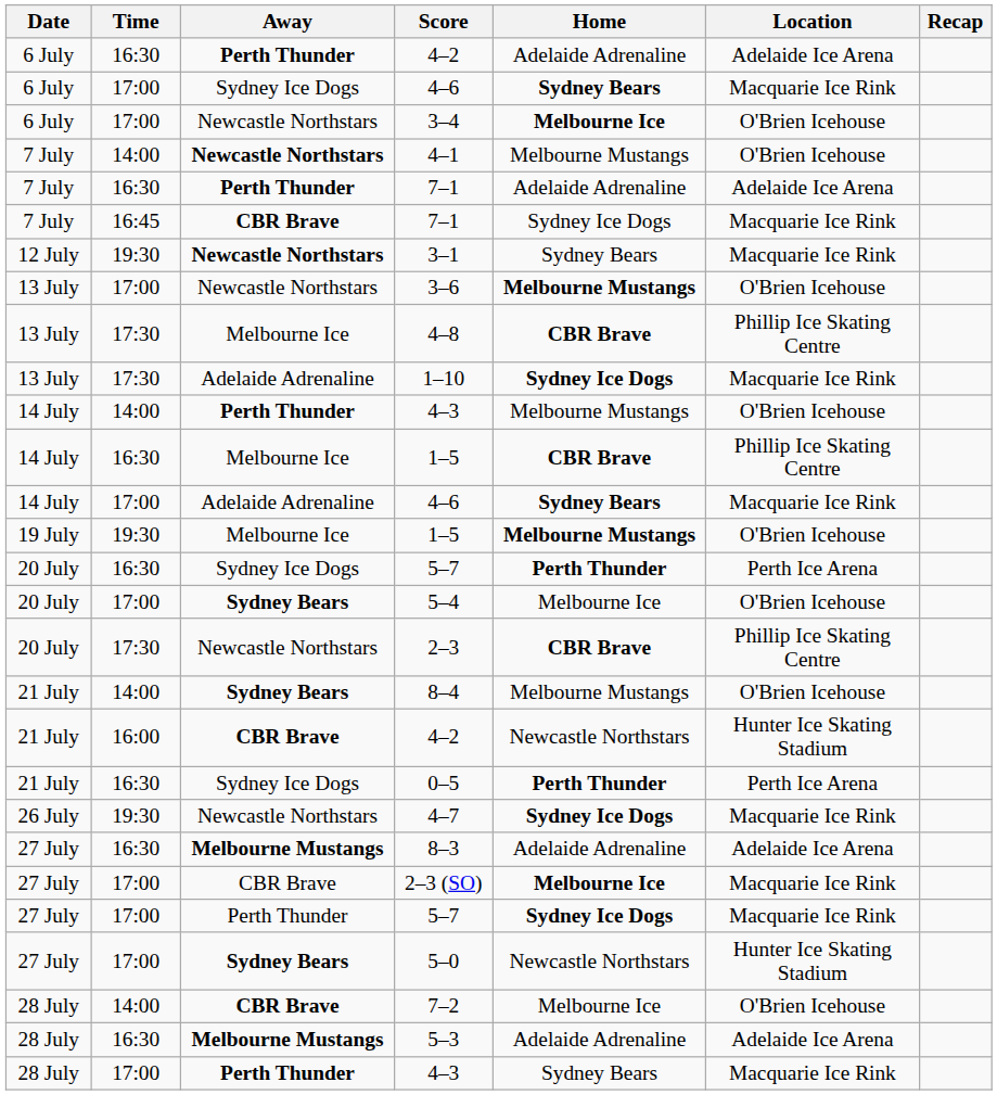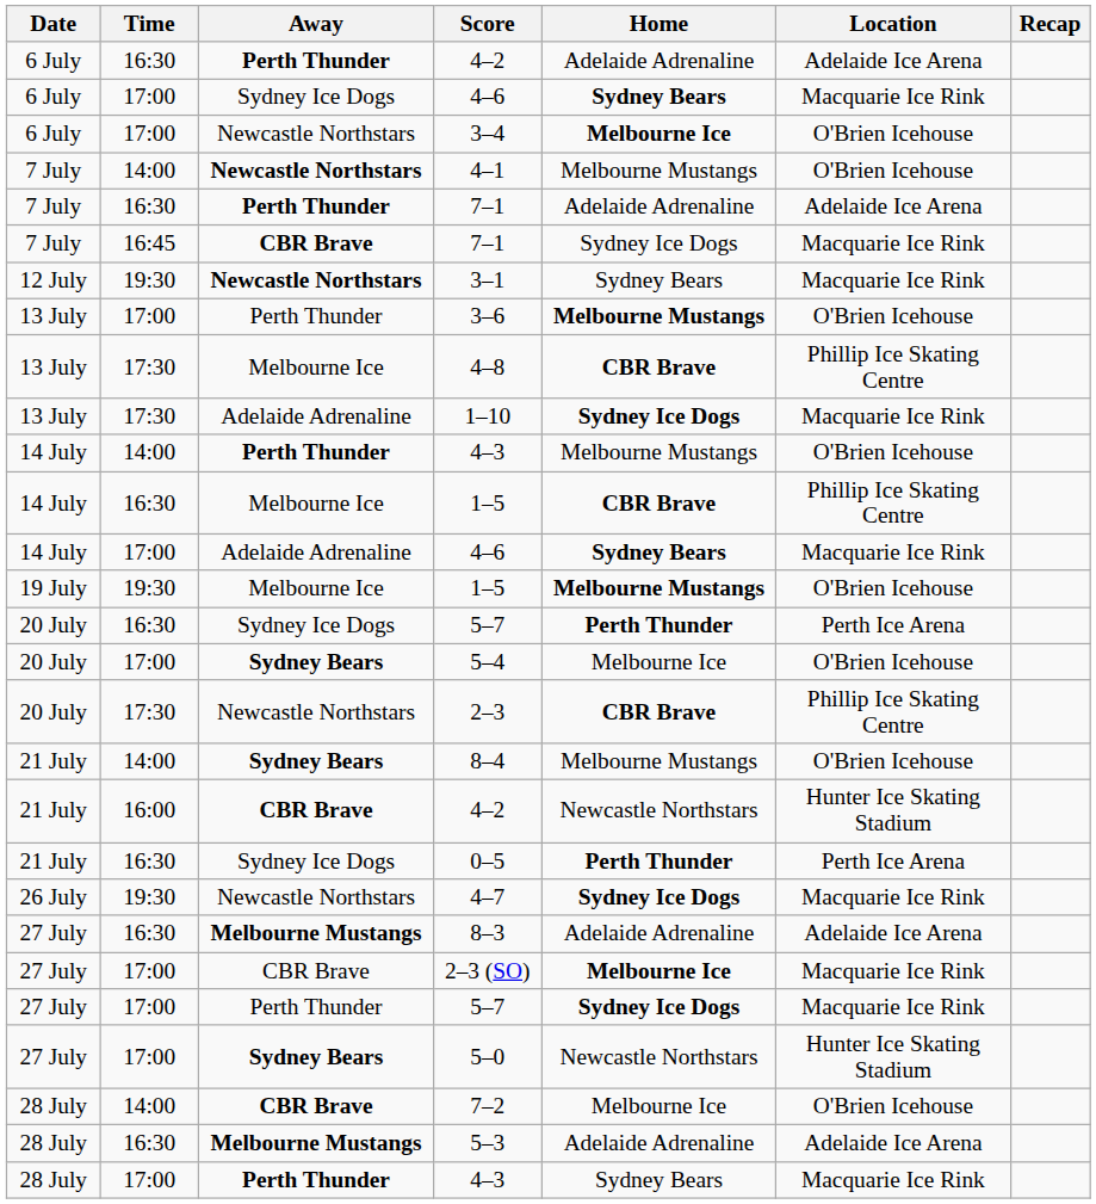3–6 | Away: Newcastle Northstars -> Perth Thunder
